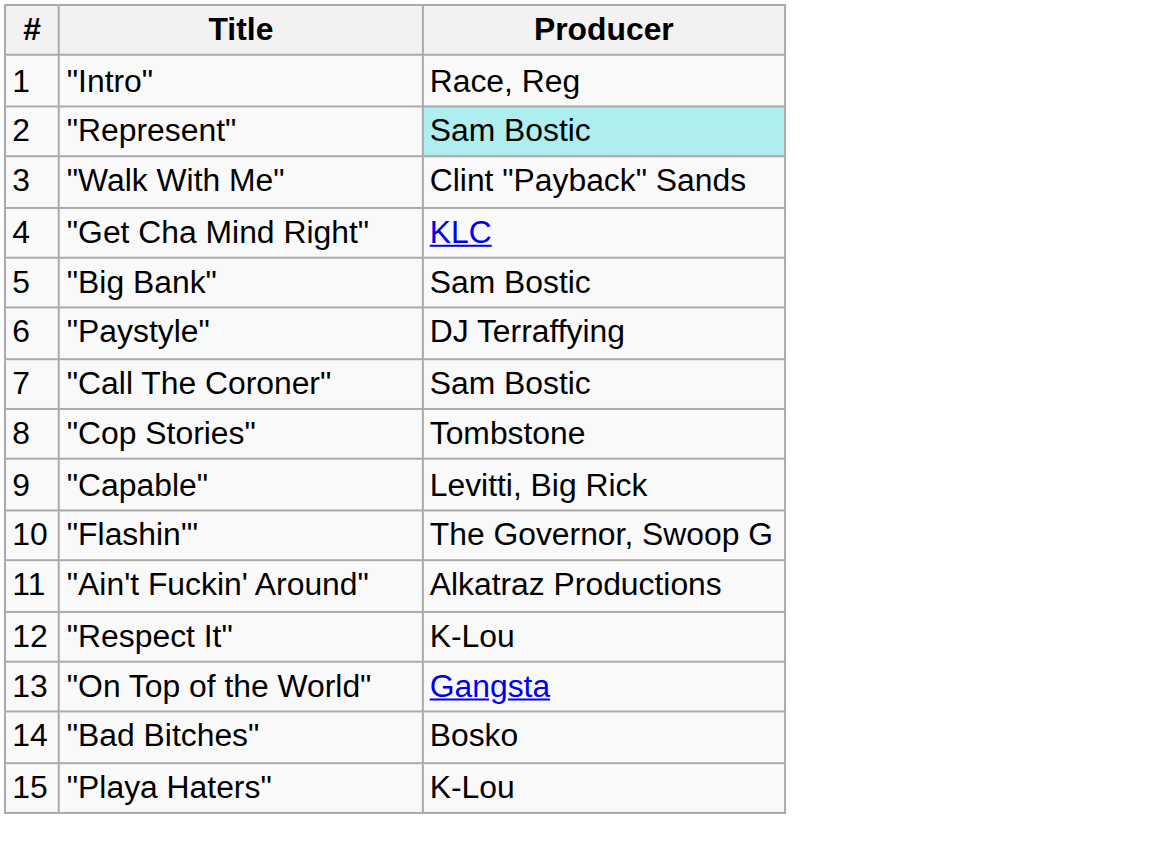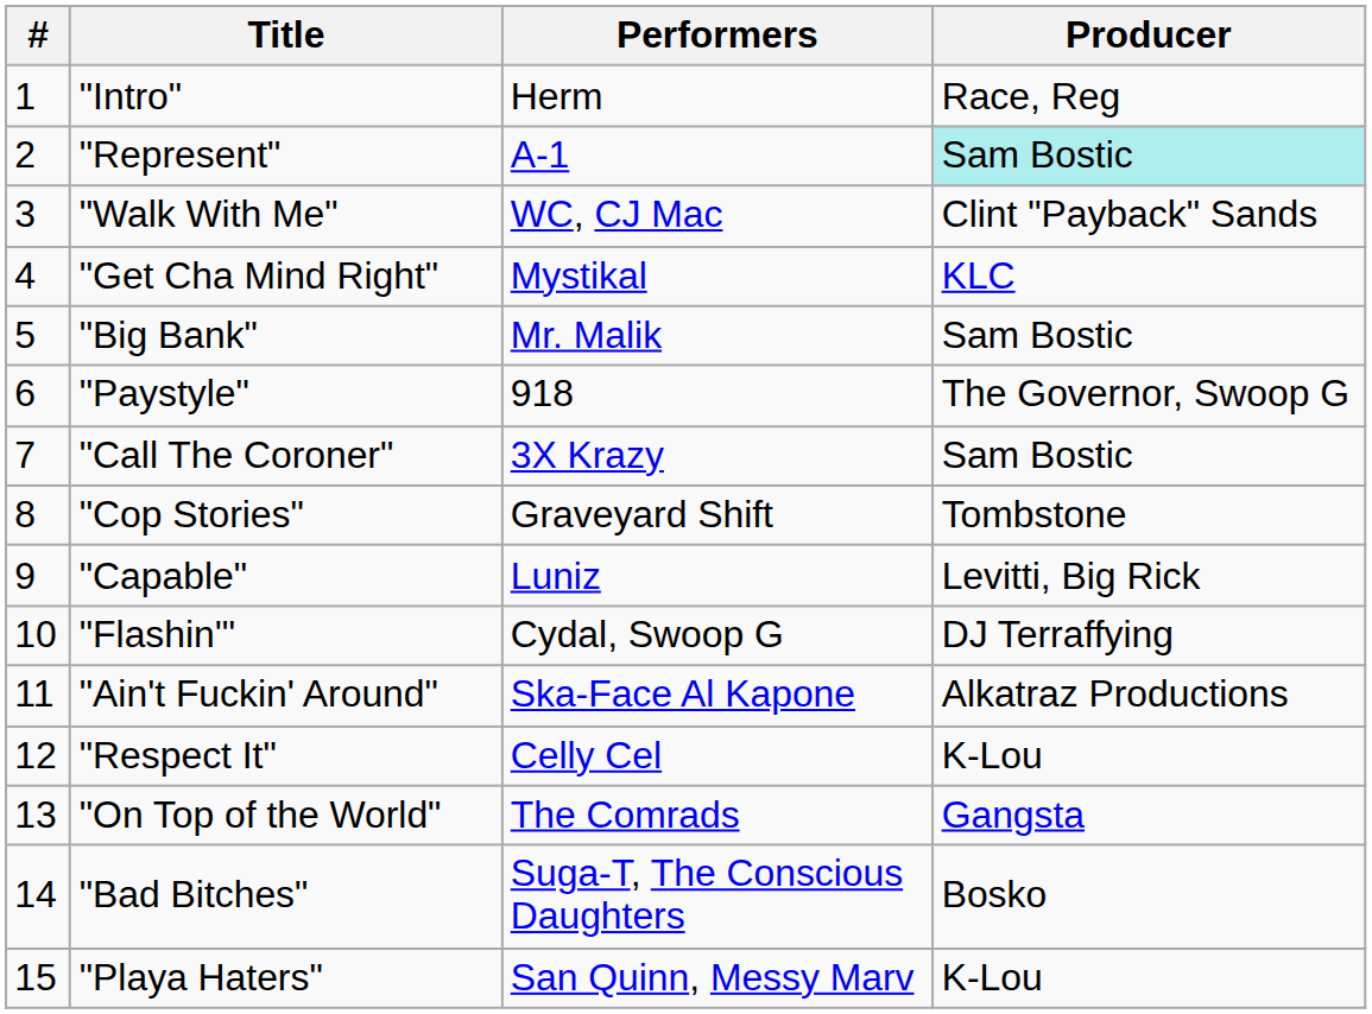+ column: Performers | Herm | A-1 | WC, CJ Mac | Mystikal | Mr. Malik | 918 | 3X Krazy | Graveyard Shift | Luniz | Cydal, Swoop G | Ska-Face Al Kapone | Celly Cel | The Comrads | Suga-T, The Conscious Daughters | San Quinn, Messy Marv
"Paystyle" | Producer: DJ Terraffying -> The Governor, Swoop G
"Flashin'" | Producer: The Governor, Swoop G -> DJ Terraffying
